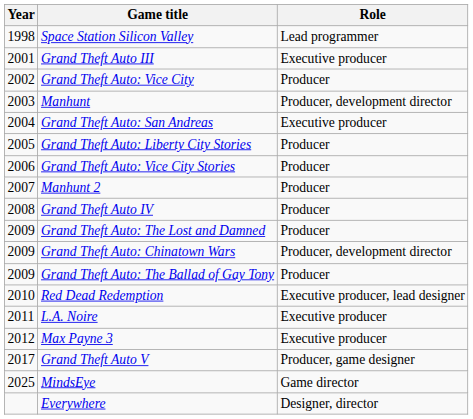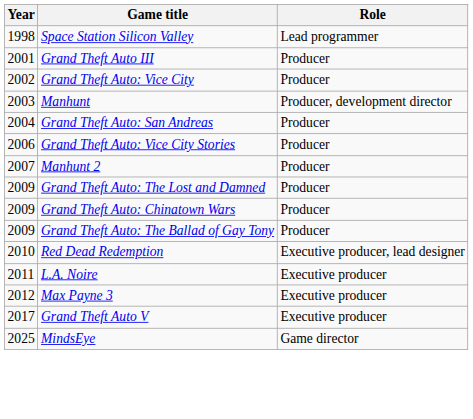Grand Theft Auto III | Role: Executive producer -> Producer
Grand Theft Auto: San Andreas | Role: Executive producer -> Producer
- row: 2005 | Grand Theft Auto: Liberty City Stories | Producer
- row: 2008 | Grand Theft Auto IV | Producer
Grand Theft Auto: Chinatown Wars | Role: Producer, development director -> Producer
Grand Theft Auto V | Role: Producer, game designer -> Executive producer
- row: Everywhere | Designer, director
